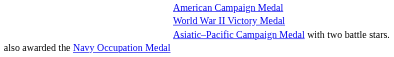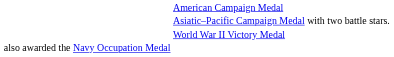rows swapped: Asiatic–Pacific Campaign Medal with two battle stars. <-> World War II Victory Medal
